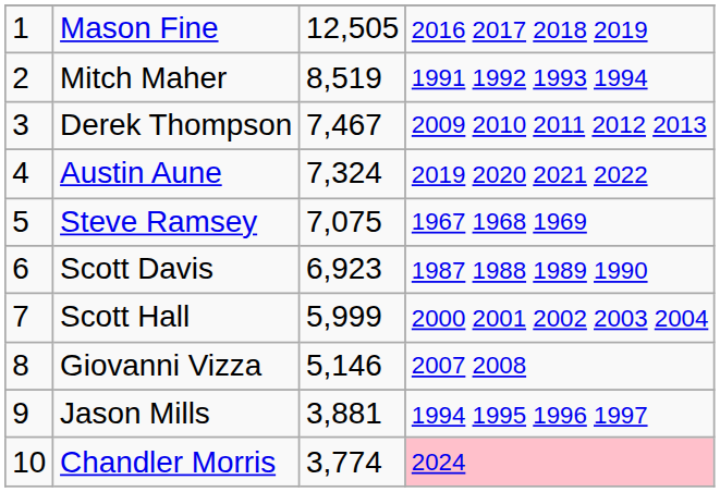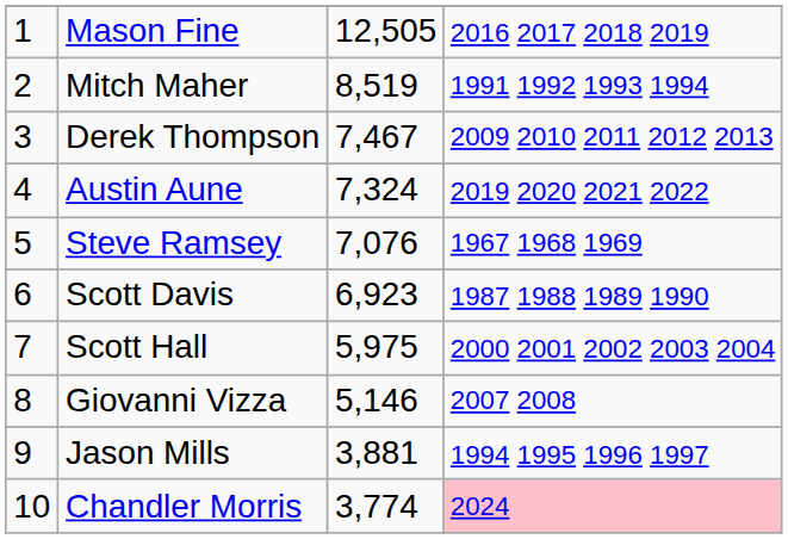Steve Ramsey | column 3: 7,075 -> 7,076
Scott Hall | column 3: 5,999 -> 5,975
